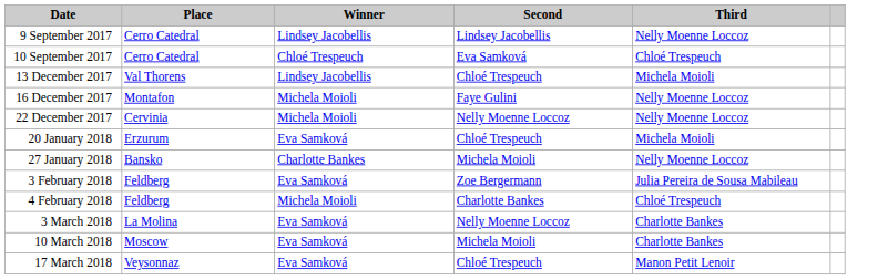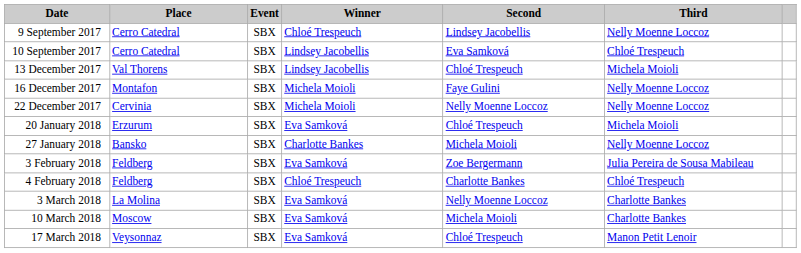+ column: Event | SBX | SBX | SBX | SBX | SBX | SBX | SBX | SBX | SBX | SBX | SBX | SBX
9 September 2017 | Winner: Lindsey Jacobellis -> Chloé Trespeuch
10 September 2017 | Winner: Chloé Trespeuch -> Lindsey Jacobellis
4 February 2018 | Winner: Michela Moioli -> Chloé Trespeuch
